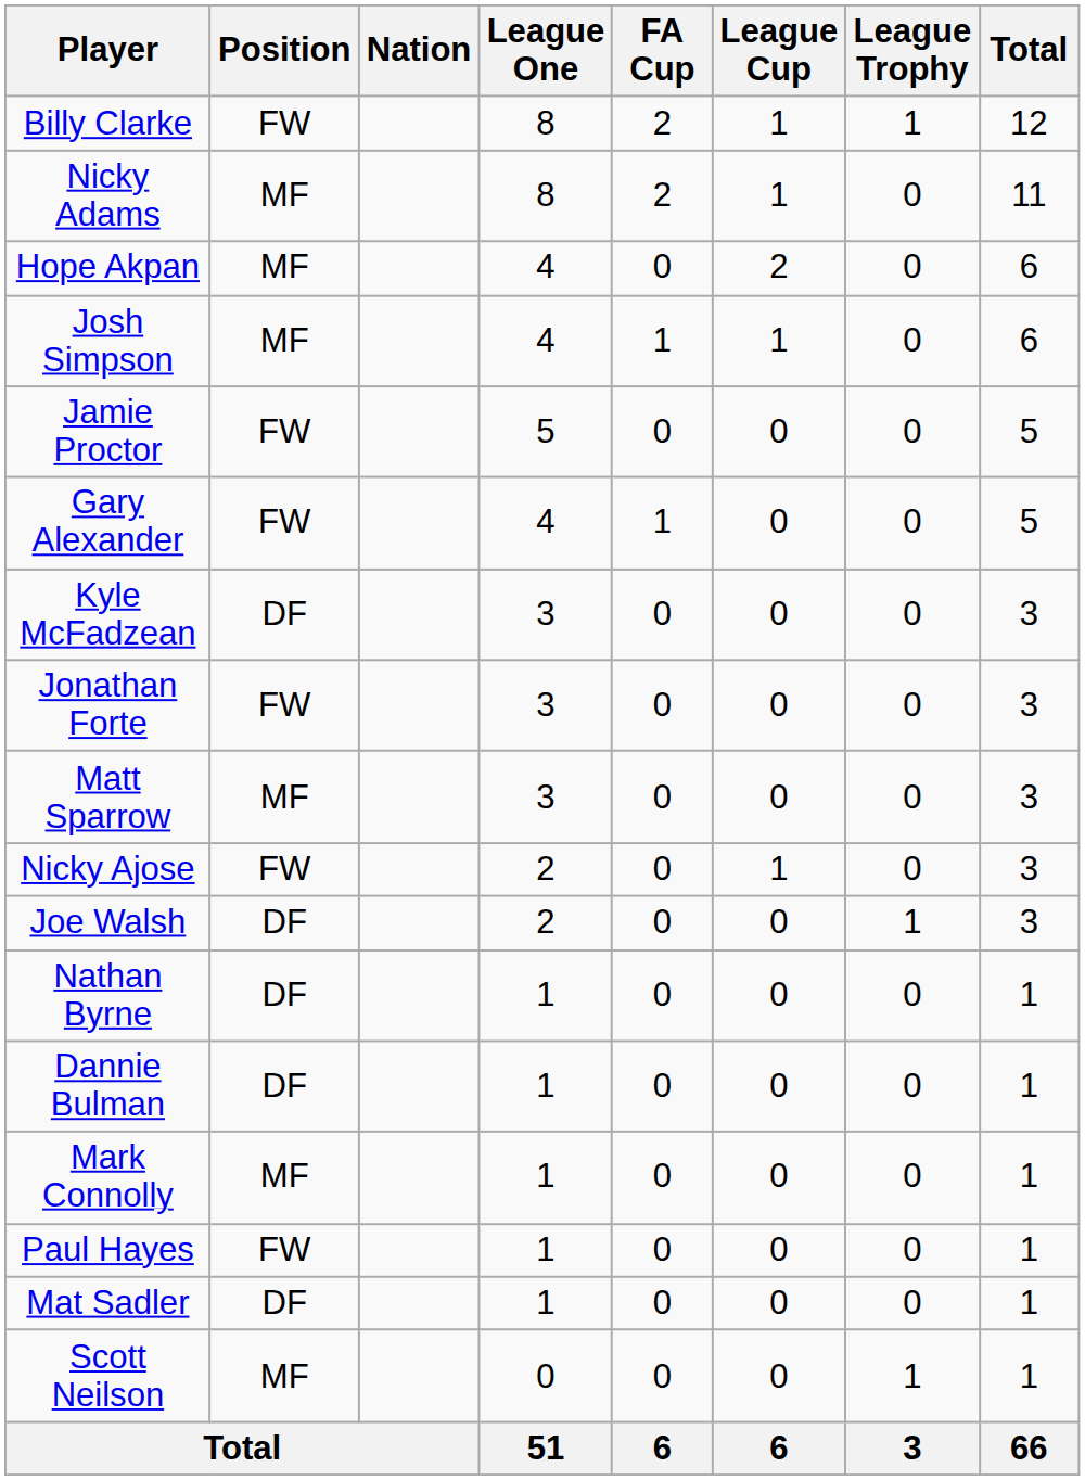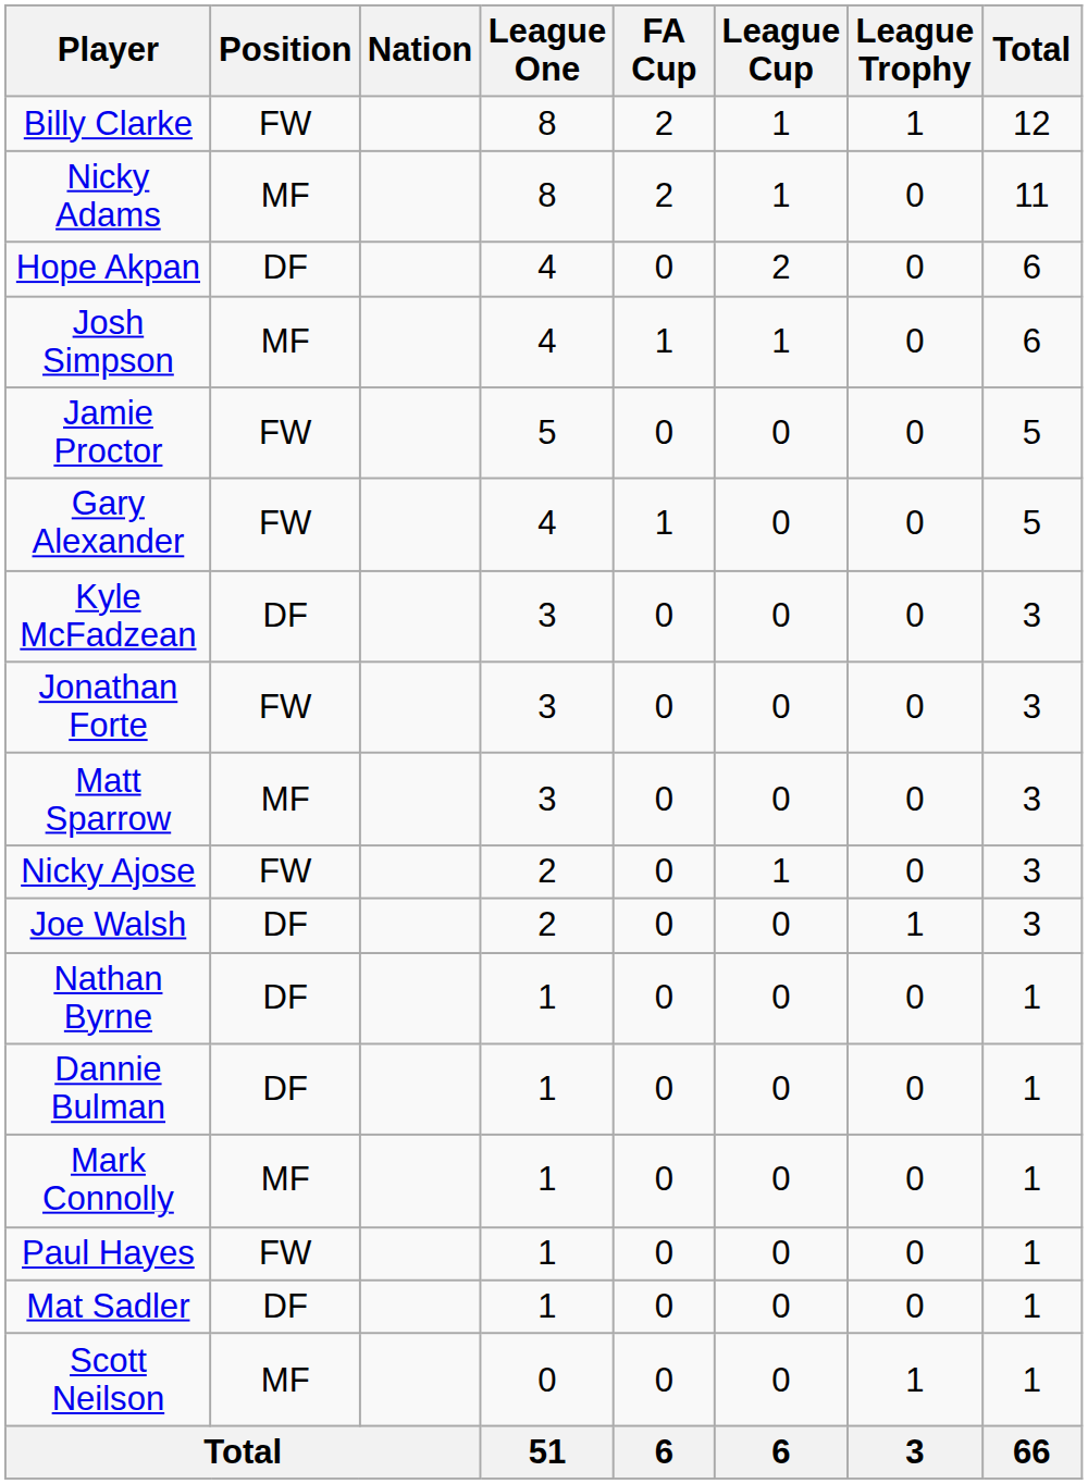Hope Akpan | Position: MF -> DF
